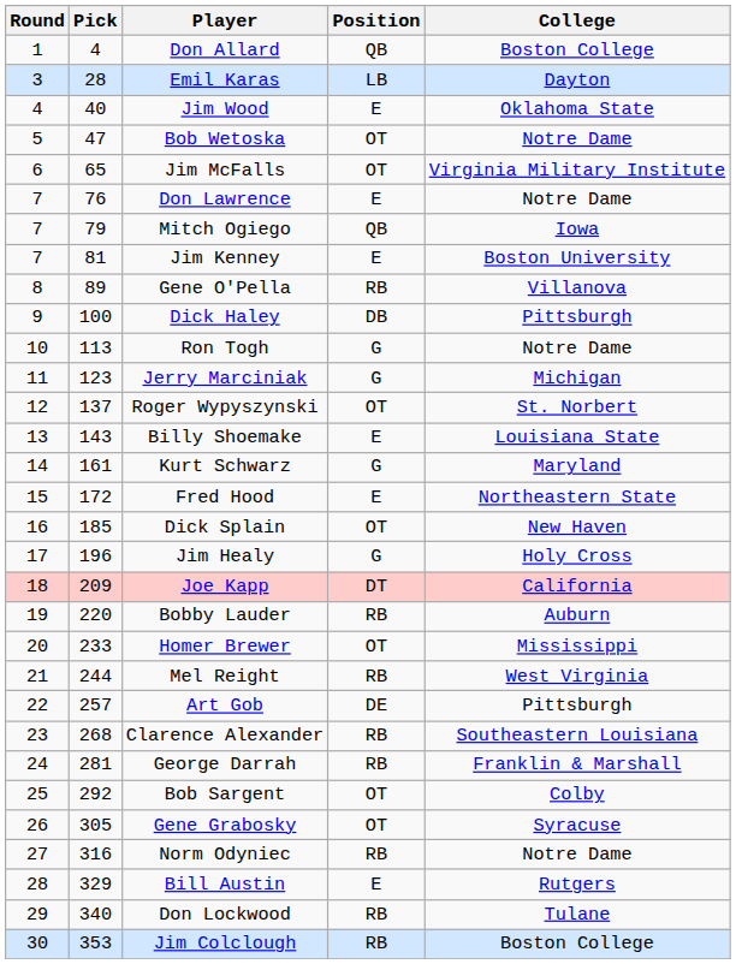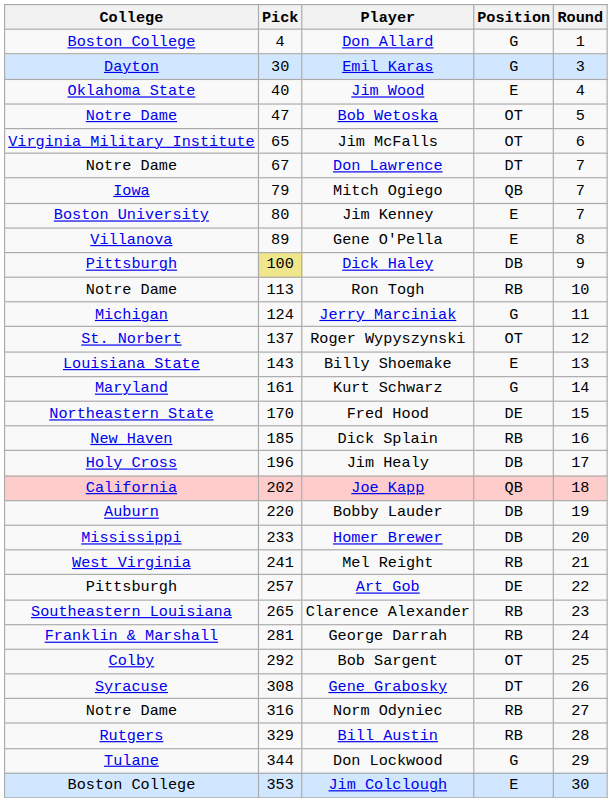columns swapped: Round <-> College
Don Allard | Position: QB -> G
Emil Karas | Pick: 28 -> 30
Emil Karas | Position: LB -> G
Don Lawrence | Pick: 76 -> 67
Don Lawrence | Position: E -> DT
Jim Kenney | Pick: 81 -> 80
Gene O'Pella | Position: RB -> E
Dick Haley | Pick: no background -> khaki background
Ron Togh | Position: G -> RB
Jerry Marciniak | Pick: 123 -> 124
Fred Hood | Pick: 172 -> 170
Fred Hood | Position: E -> DE
Dick Splain | Position: OT -> RB
Jim Healy | Position: G -> DB
Joe Kapp | Pick: 209 -> 202
Joe Kapp | Position: DT -> QB
Bobby Lauder | Position: RB -> DB
Homer Brewer | Position: OT -> DB
Mel Reight | Pick: 244 -> 241
Clarence Alexander | Pick: 268 -> 265
Gene Grabosky | Pick: 305 -> 308
Gene Grabosky | Position: OT -> DT
Bill Austin | Position: E -> RB
Don Lockwood | Pick: 340 -> 344
Don Lockwood | Position: RB -> G
Jim Colclough | Position: RB -> E
